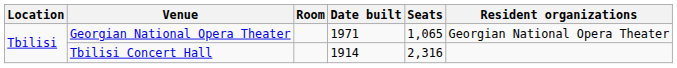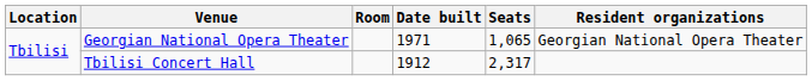Tbilisi Concert Hall | Date built: 1914 -> 1912
Tbilisi Concert Hall | Seats: 2,316 -> 2,317
